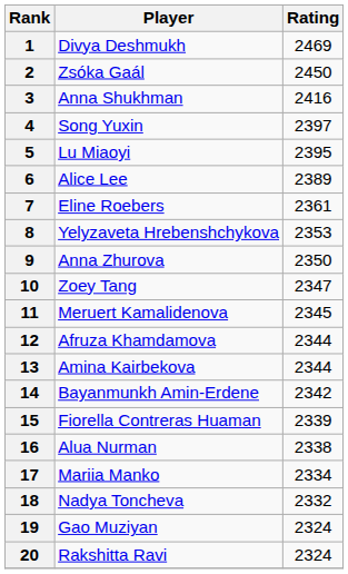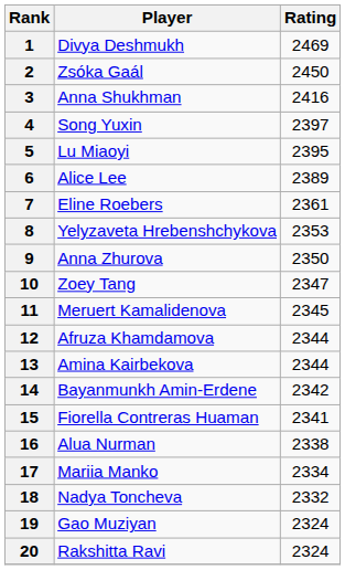15 | Rating: 2339 -> 2341
